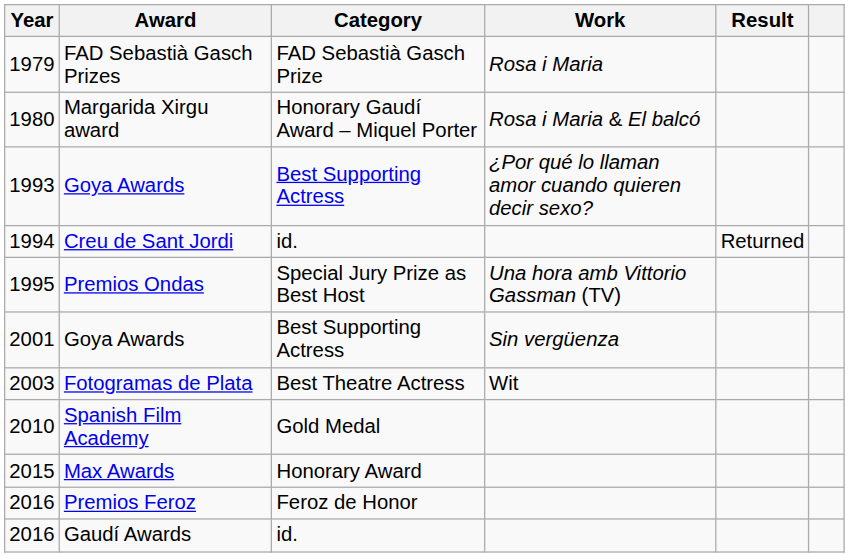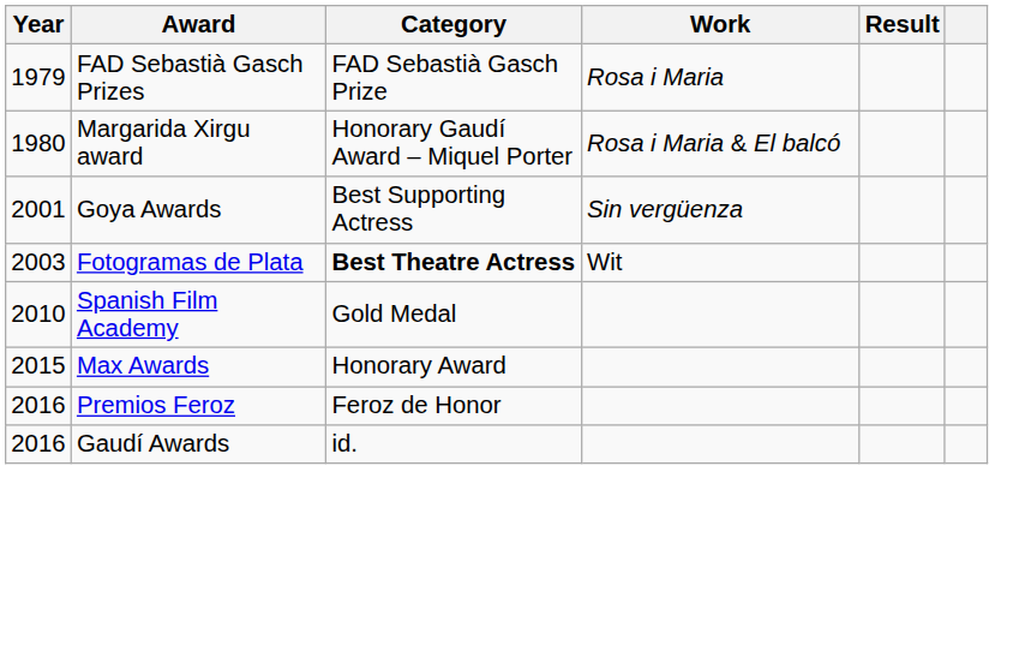- row: 1993 | Goya Awards | Best Supporting Actress | ¿Por qué lo llaman amor cuando quieren decir sexo?
- row: 1994 | Creu de Sant Jordi | id. | Returned
- row: 1995 | Premios Ondas | Special Jury Prize as Best Host | Una hora amb Vittorio Gassman (TV)
Fotogramas de Plata | Category: normal -> bold
